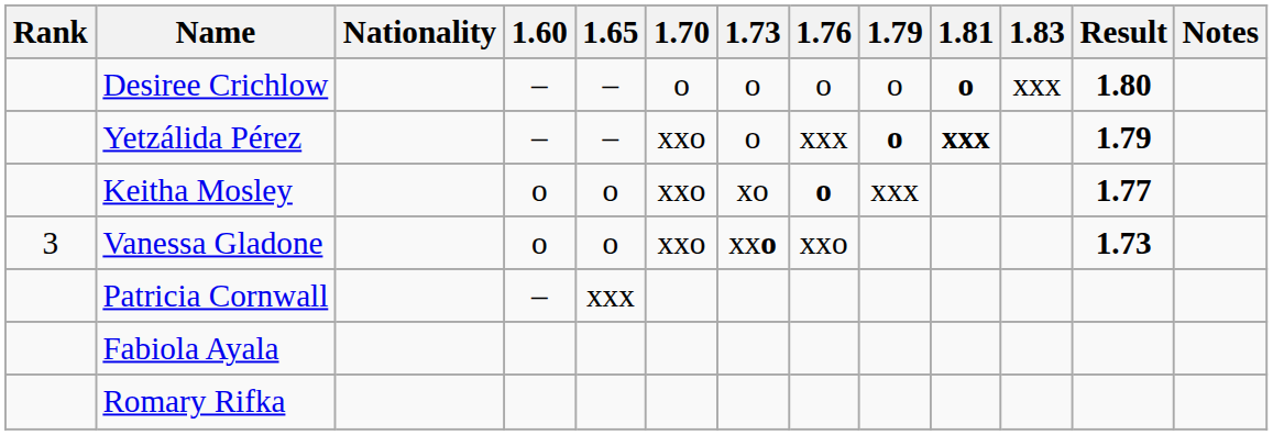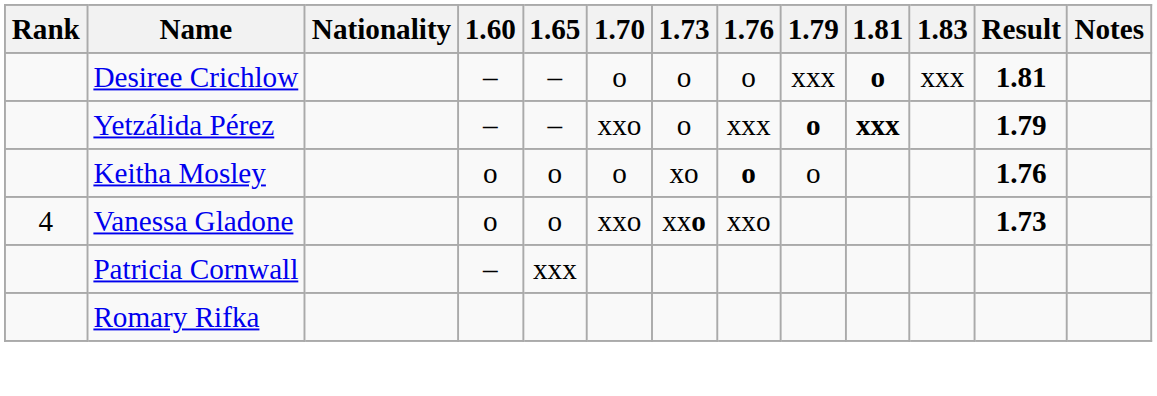Desiree Crichlow | 1.79: o -> xxx
Desiree Crichlow | Result: 1.80 -> 1.81
Keitha Mosley | 1.70: xxo -> o
Keitha Mosley | 1.79: xxx -> o
Keitha Mosley | Result: 1.77 -> 1.76
Vanessa Gladone | Rank: 3 -> 4
- row: Fabiola Ayala
